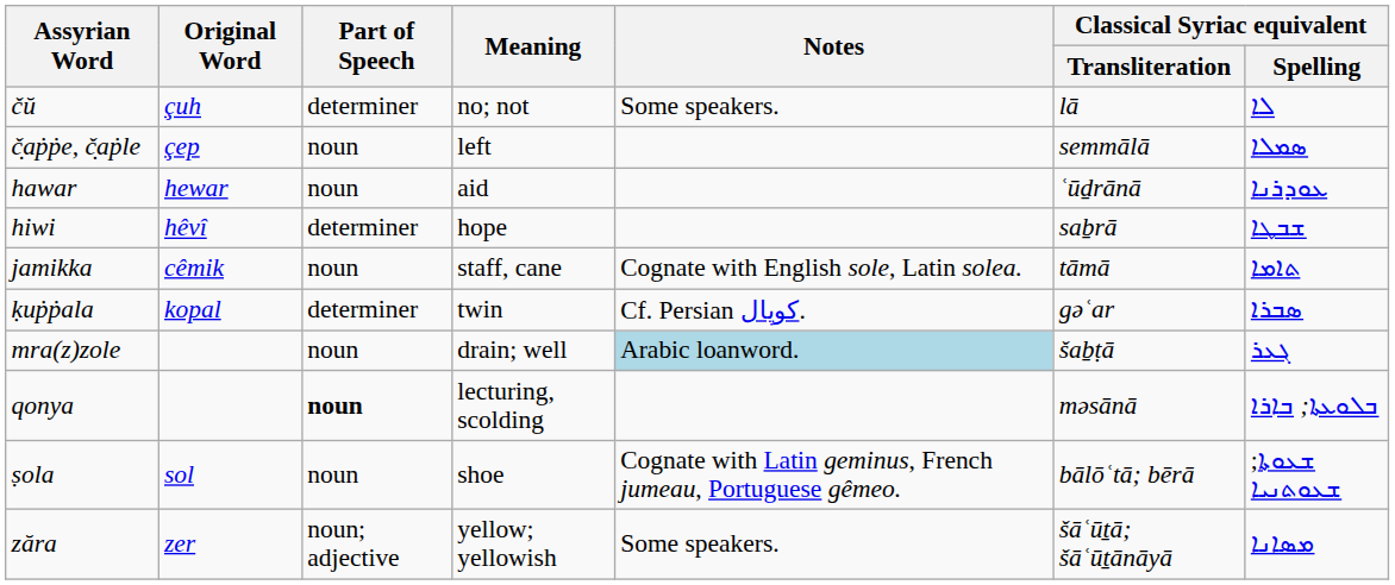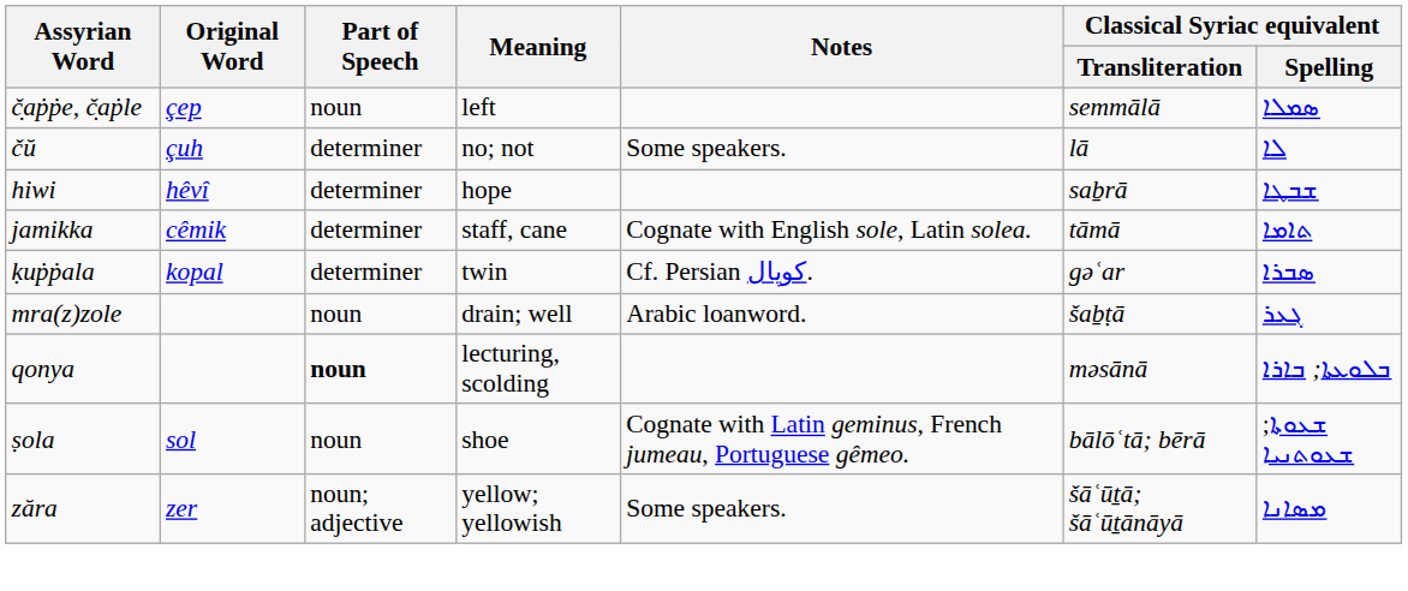rows swapped: č̣aṗṗe, č̣aṗle <-> čŭ
- row: hawar | hewar | noun | aid | ʿūḏrānā | ܥܘܕܪܢܐ
jamikka | Part of Speech: noun -> determiner
mra(z)zole | Notes: lightblue background -> no background
